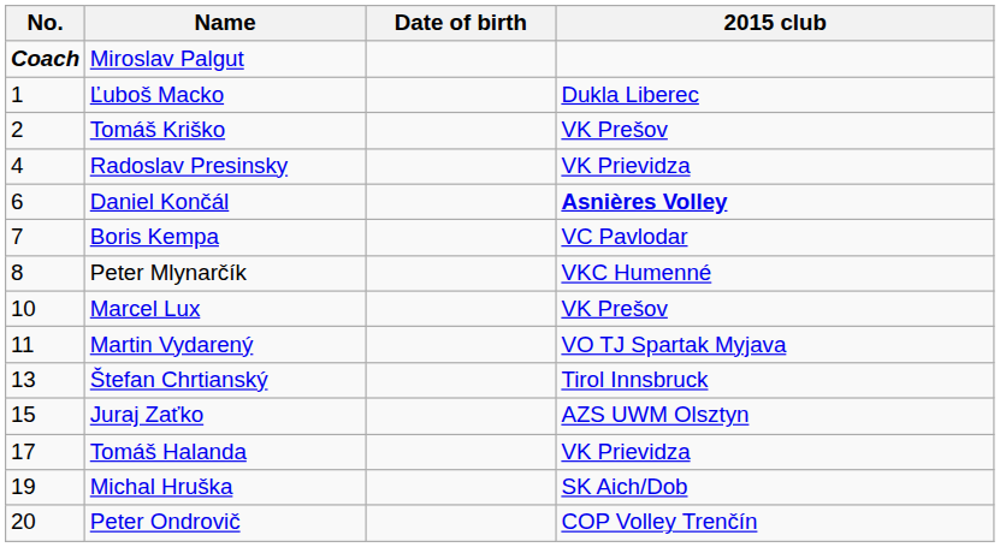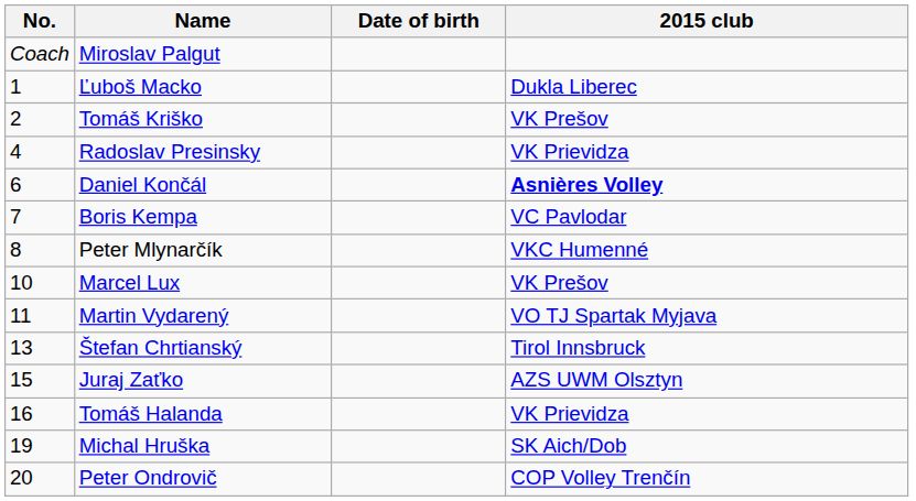Miroslav Palgut | No.: bold -> normal
Tomáš Halanda | No.: 17 -> 16
